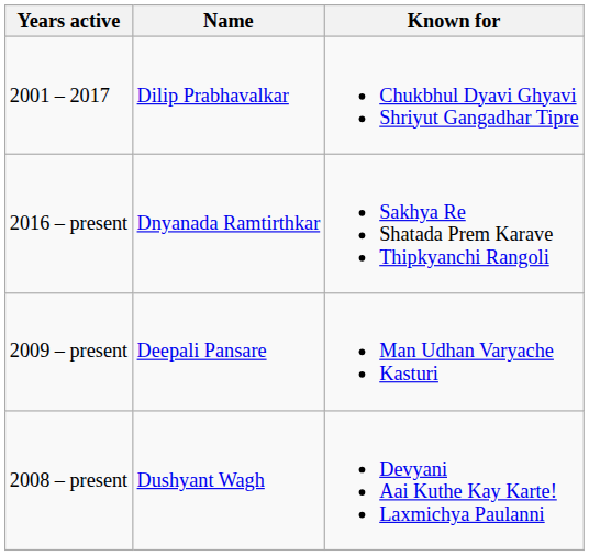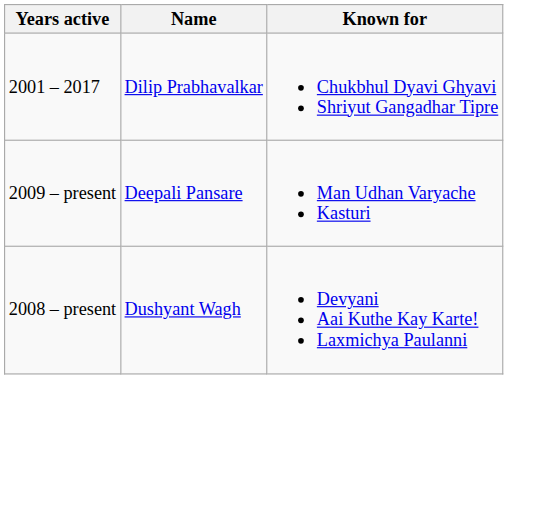- row: 2016 – present | Dnyanada Ramtirthkar | Sakhya Re Shatada Prem Karave Thipkyanchi Rangoli
